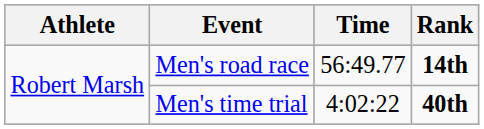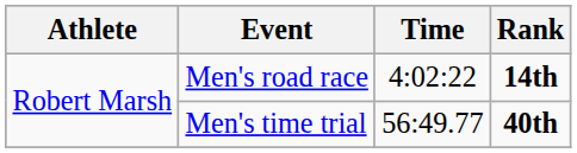Men's road race | Time: 56:49.77 -> 4:02:22
Men's time trial | Time: 4:02:22 -> 56:49.77
